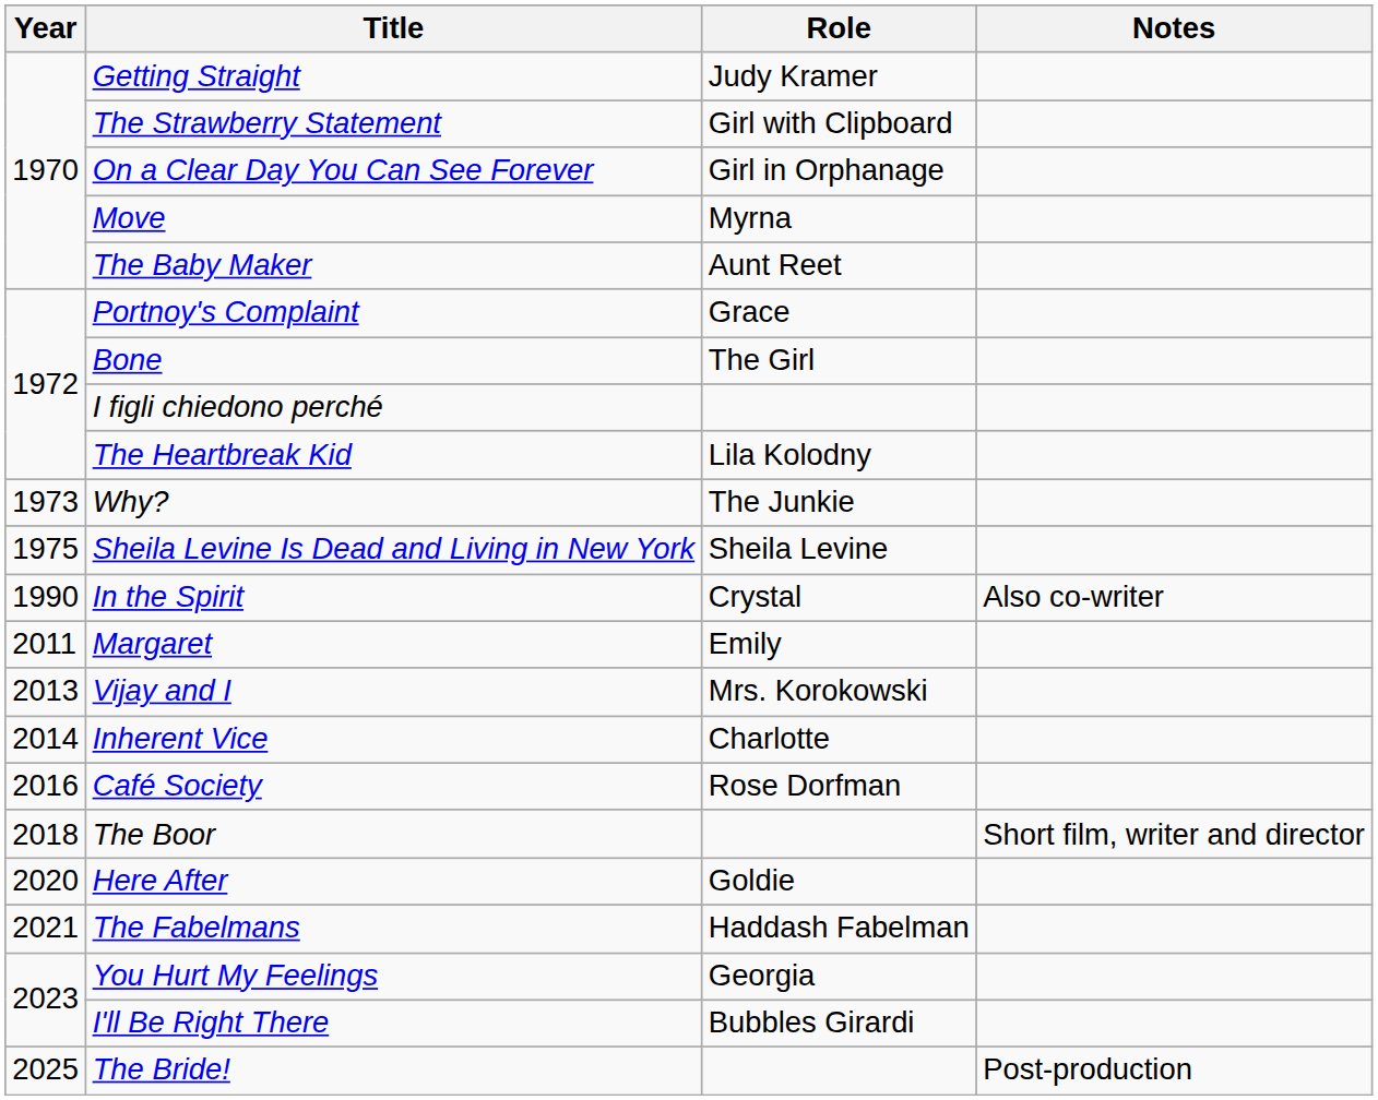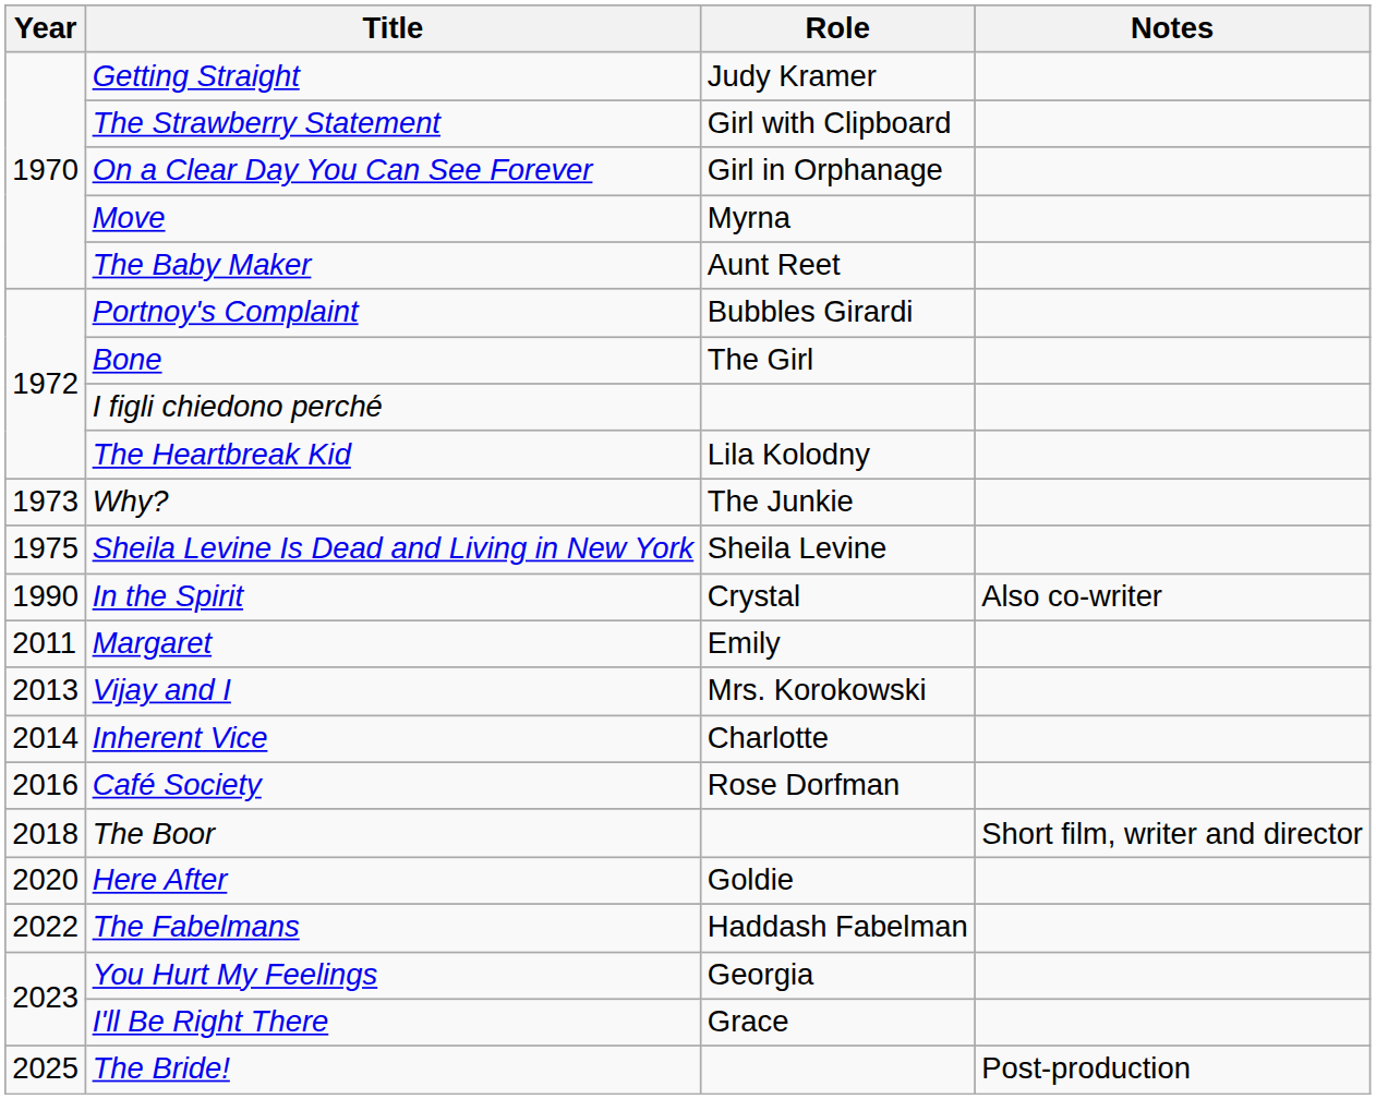Portnoy's Complaint | Role: Grace -> Bubbles Girardi
The Fabelmans | Year: 2021 -> 2022
I'll Be Right There | Role: Bubbles Girardi -> Grace
